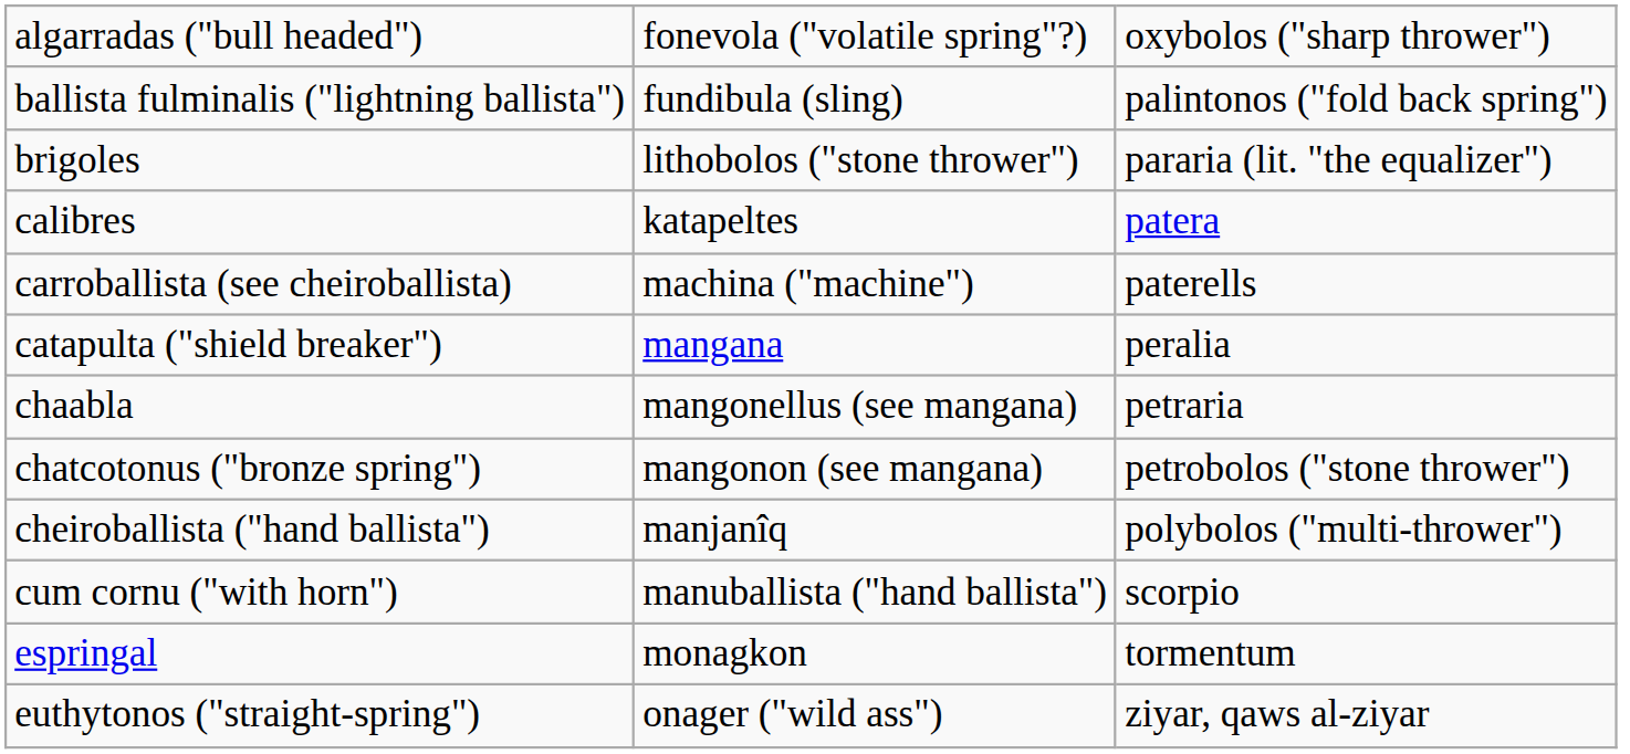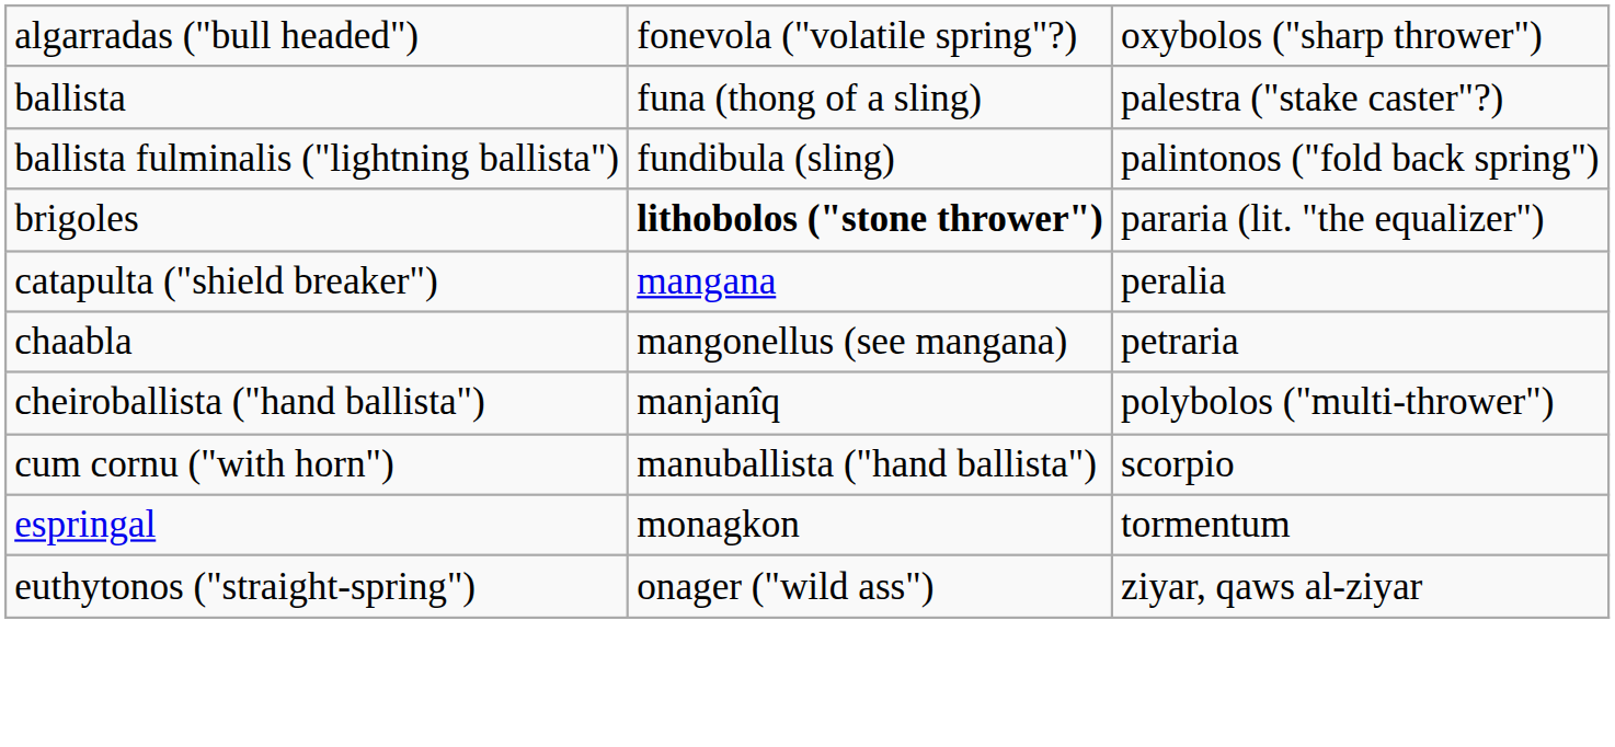+ row: ballista | funa (thong of a sling) | palestra ("stake caster"?)
brigoles | column 2: normal -> bold
- row: calibres | katapeltes | patera
- row: carroballista (see cheiroballista) | machina ("machine") | paterells
- row: chatcotonus ("bronze spring") | mangonon (see mangana) | petrobolos ("stone thrower")
